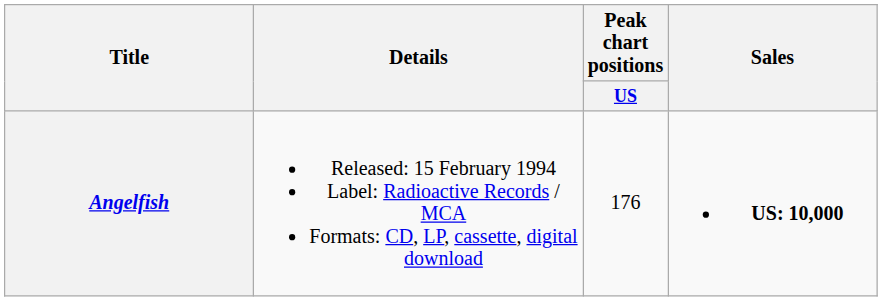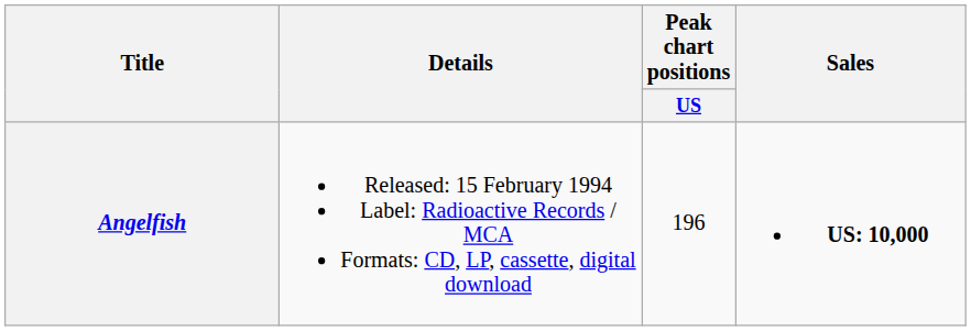Angelfish | Peak chart positions / US: 176 -> 196
